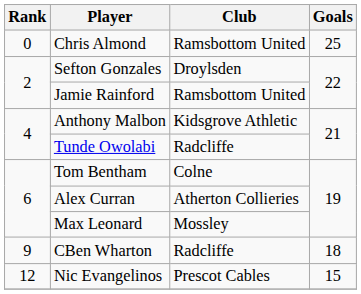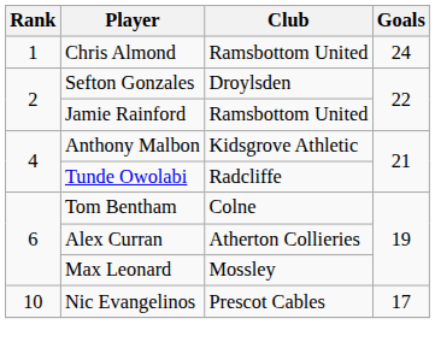Chris Almond | Rank: 0 -> 1
Chris Almond | Goals: 25 -> 24
- row: 9 | CBen Wharton | Radcliffe | 18
Nic Evangelinos | Rank: 12 -> 10
Nic Evangelinos | Goals: 15 -> 17
